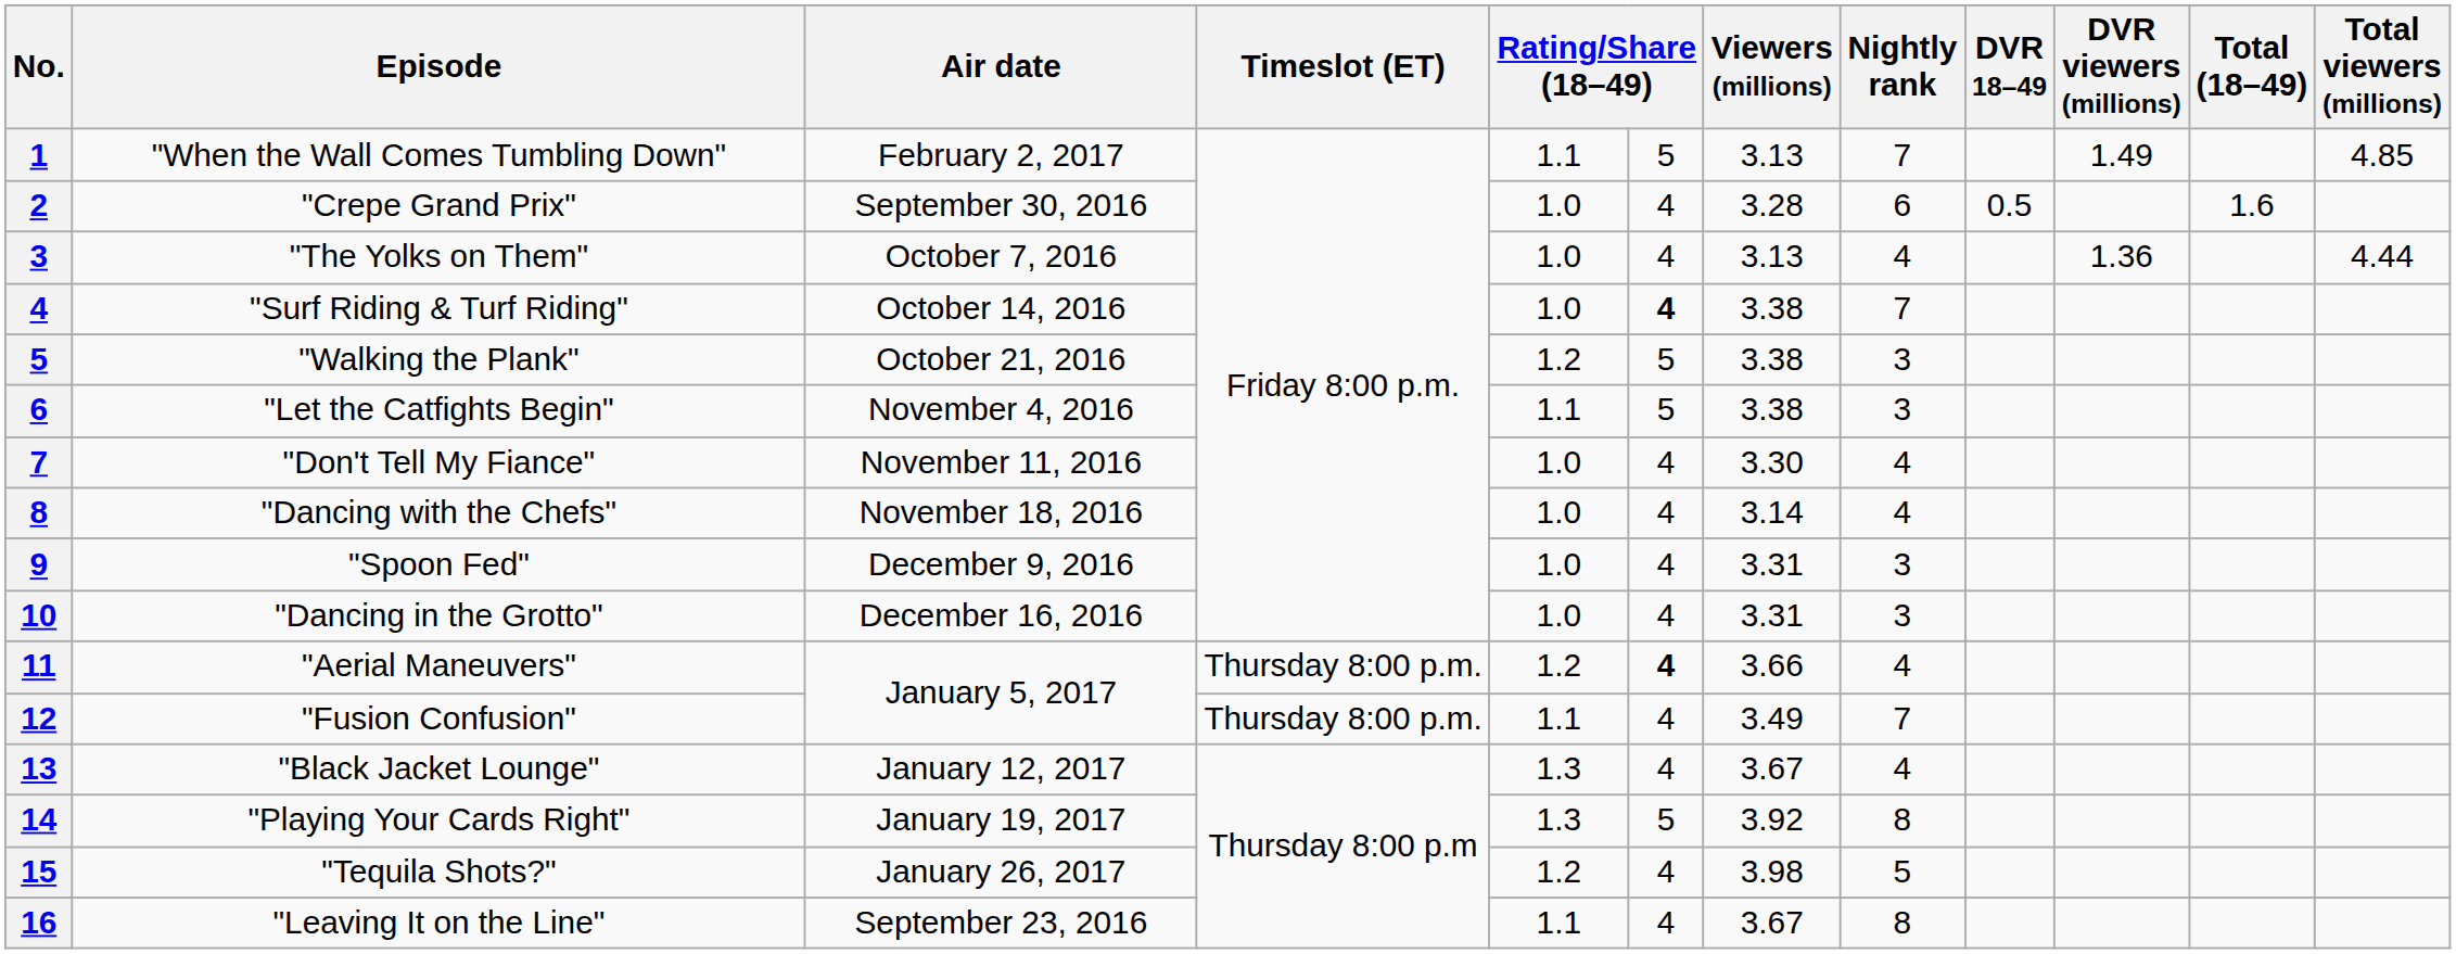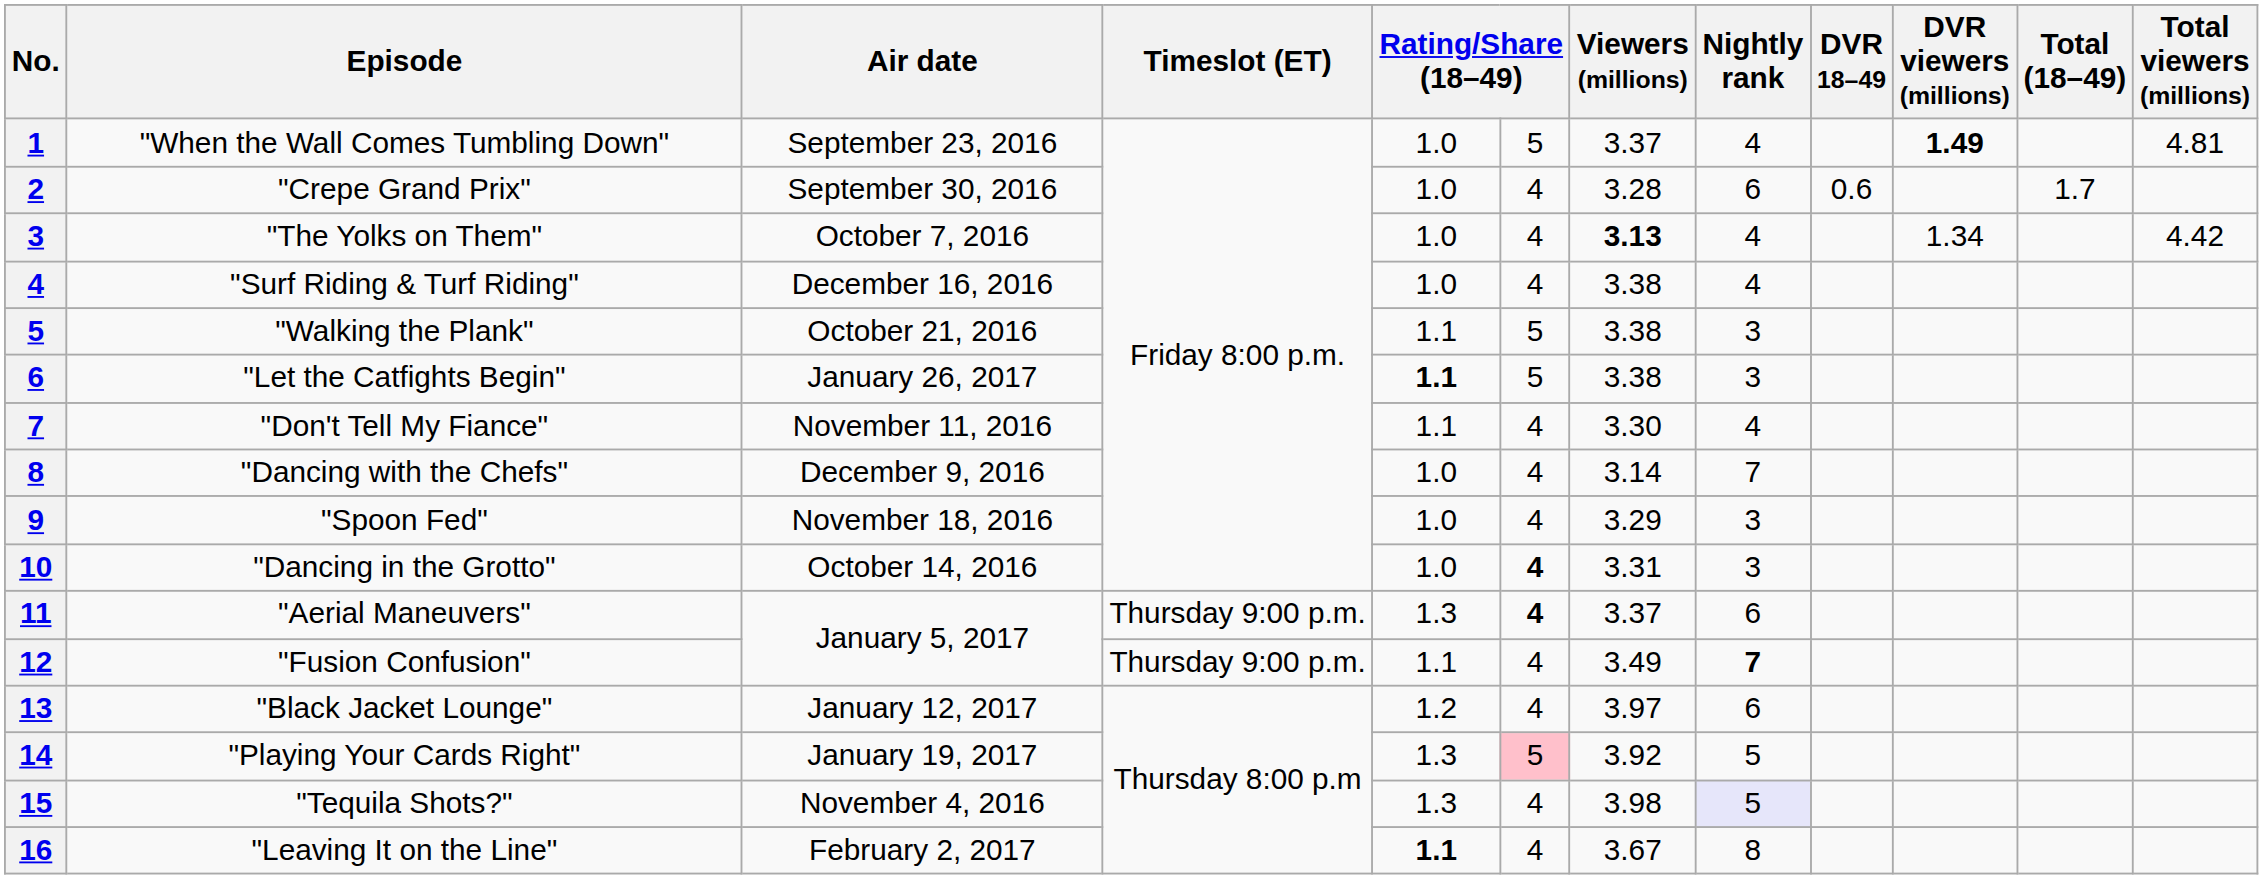"When the Wall Comes Tumbling Down" | Air date: February 2, 2017 -> September 23, 2016
"When the Wall Comes Tumbling Down" | column 5: 1.1 -> 1.0
"When the Wall Comes Tumbling Down" | Viewers (millions): 3.13 -> 3.37
"When the Wall Comes Tumbling Down" | Nightly rank: 7 -> 4
"When the Wall Comes Tumbling Down" | DVR viewers (millions): normal -> bold
"When the Wall Comes Tumbling Down" | Total viewers (millions): 4.85 -> 4.81
"Crepe Grand Prix" | DVR 18–49: 0.5 -> 0.6
"Crepe Grand Prix" | Total (18–49): 1.6 -> 1.7
"The Yolks on Them" | Viewers (millions): normal -> bold
"The Yolks on Them" | DVR viewers (millions): 1.36 -> 1.34
"The Yolks on Them" | Total viewers (millions): 4.44 -> 4.42
"Surf Riding & Turf Riding" | Air date: October 14, 2016 -> December 16, 2016
"Surf Riding & Turf Riding" | column 6: bold -> normal
"Surf Riding & Turf Riding" | Nightly rank: 7 -> 4
"Walking the Plank" | column 5: 1.2 -> 1.1
"Let the Catfights Begin" | Air date: November 4, 2016 -> January 26, 2017
"Let the Catfights Begin" | column 5: normal -> bold
"Don't Tell My Fiance" | column 5: 1.0 -> 1.1
"Dancing with the Chefs" | Air date: November 18, 2016 -> December 9, 2016
"Dancing with the Chefs" | Nightly rank: 4 -> 7
"Spoon Fed" | Air date: December 9, 2016 -> November 18, 2016
"Spoon Fed" | Viewers (millions): 3.31 -> 3.29
"Dancing in the Grotto" | Air date: December 16, 2016 -> October 14, 2016
"Dancing in the Grotto" | column 6: normal -> bold
"Aerial Maneuvers" | Timeslot (ET): Thursday 8:00 p.m. -> Thursday 9:00 p.m.
"Aerial Maneuvers" | column 5: 1.2 -> 1.3
"Aerial Maneuvers" | Viewers (millions): 3.66 -> 3.37
"Aerial Maneuvers" | Nightly rank: 4 -> 6
"Fusion Confusion" | Timeslot (ET): Thursday 8:00 p.m. -> Thursday 9:00 p.m.
"Fusion Confusion" | Nightly rank: normal -> bold
"Black Jacket Lounge" | column 5: 1.3 -> 1.2
"Black Jacket Lounge" | Viewers (millions): 3.67 -> 3.97
"Black Jacket Lounge" | Nightly rank: 4 -> 6
"Playing Your Cards Right" | column 6: no background -> pink background
"Playing Your Cards Right" | Nightly rank: 8 -> 5
"Tequila Shots?" | Air date: January 26, 2017 -> November 4, 2016
"Tequila Shots?" | column 5: 1.2 -> 1.3
"Tequila Shots?" | Nightly rank: no background -> lavender background
"Leaving It on the Line" | Air date: September 23, 2016 -> February 2, 2017
"Leaving It on the Line" | column 5: normal -> bold
